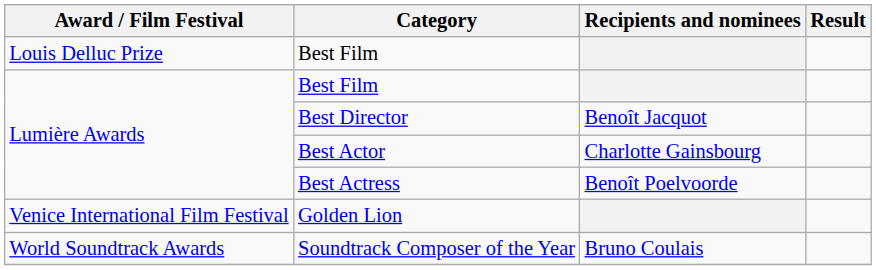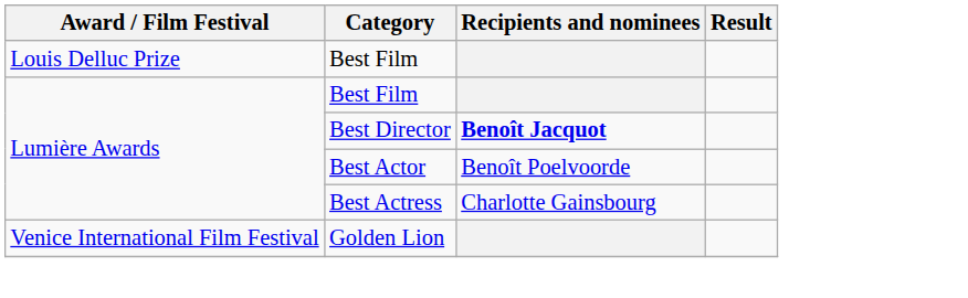Best Director | Recipients and nominees: normal -> bold
Best Actor | Recipients and nominees: Charlotte Gainsbourg -> Benoît Poelvoorde
Best Actress | Recipients and nominees: Benoît Poelvoorde -> Charlotte Gainsbourg
- row: World Soundtrack Awards | Soundtrack Composer of the Year | Bruno Coulais
